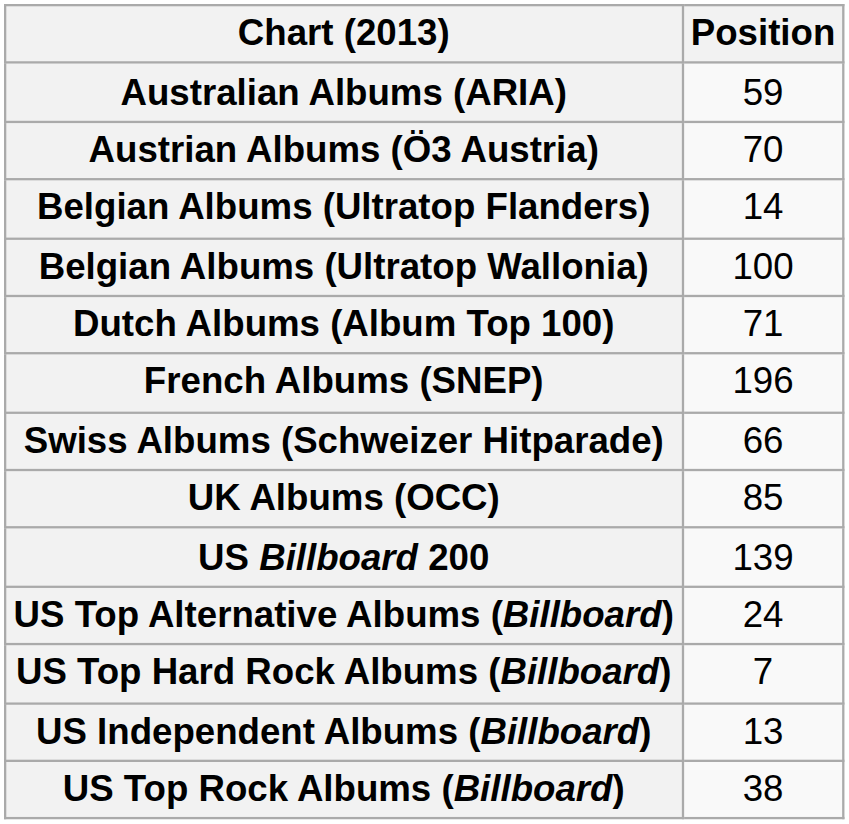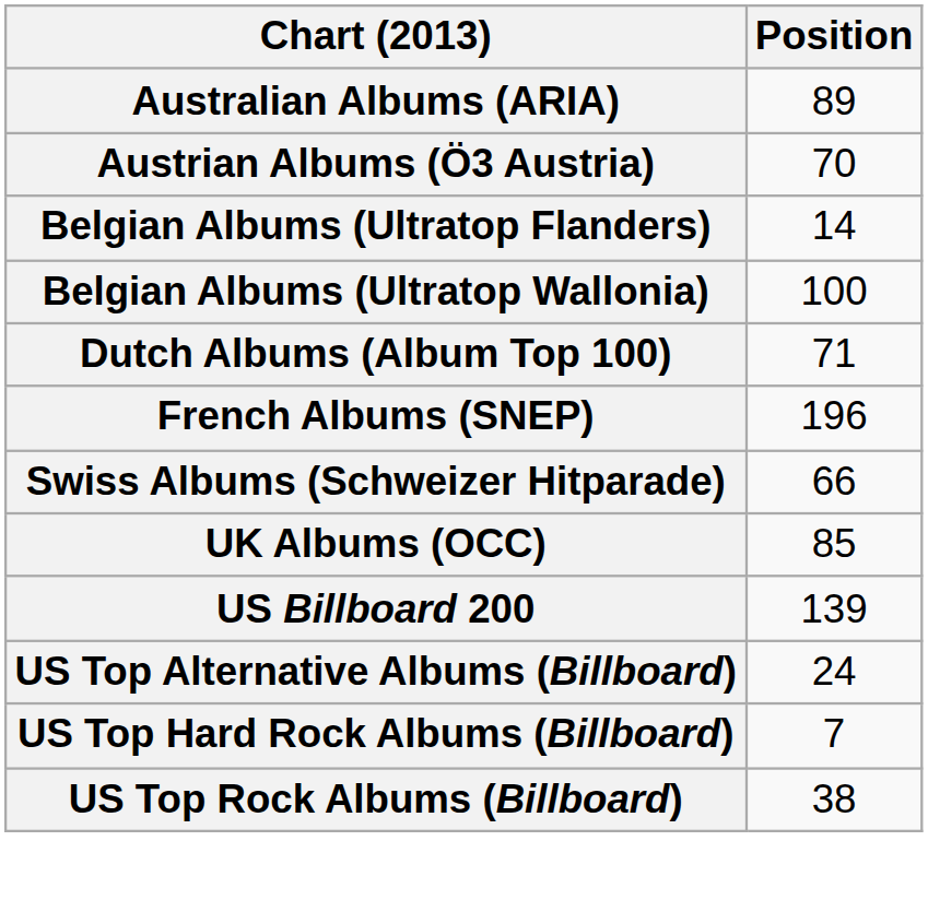Australian Albums (ARIA) | Position: 59 -> 89
- row: US Independent Albums (Billboard) | 13
